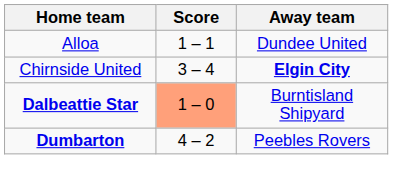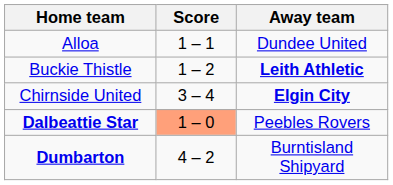+ row: Buckie Thistle | 1 – 2 | Leith Athletic
Dalbeattie Star | Away team: Burntisland Shipyard -> Peebles Rovers
Dumbarton | Away team: Peebles Rovers -> Burntisland Shipyard
